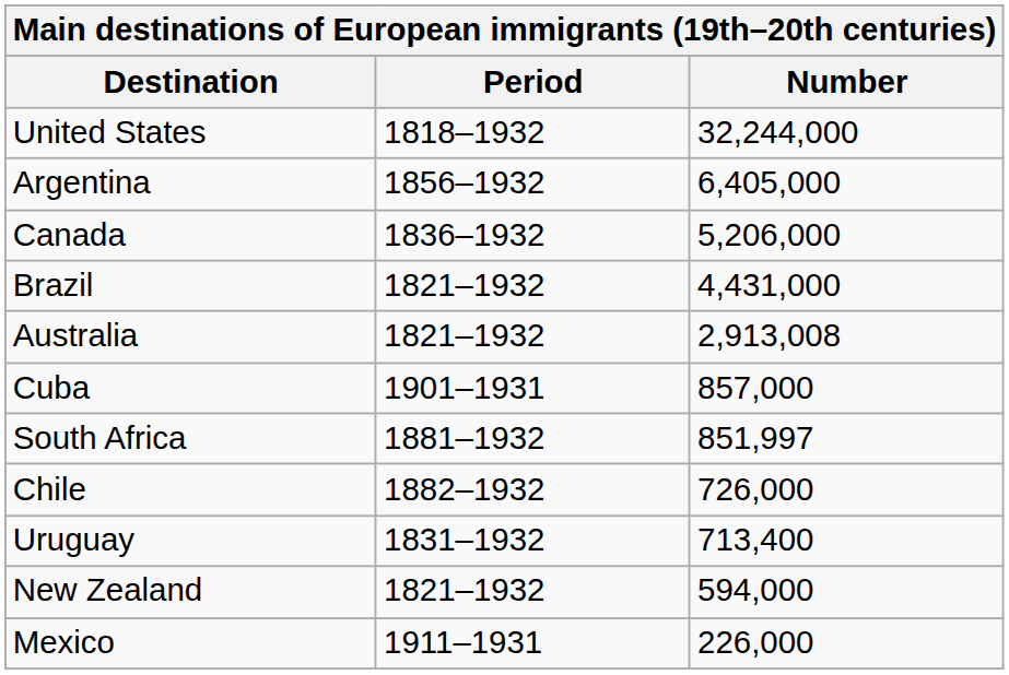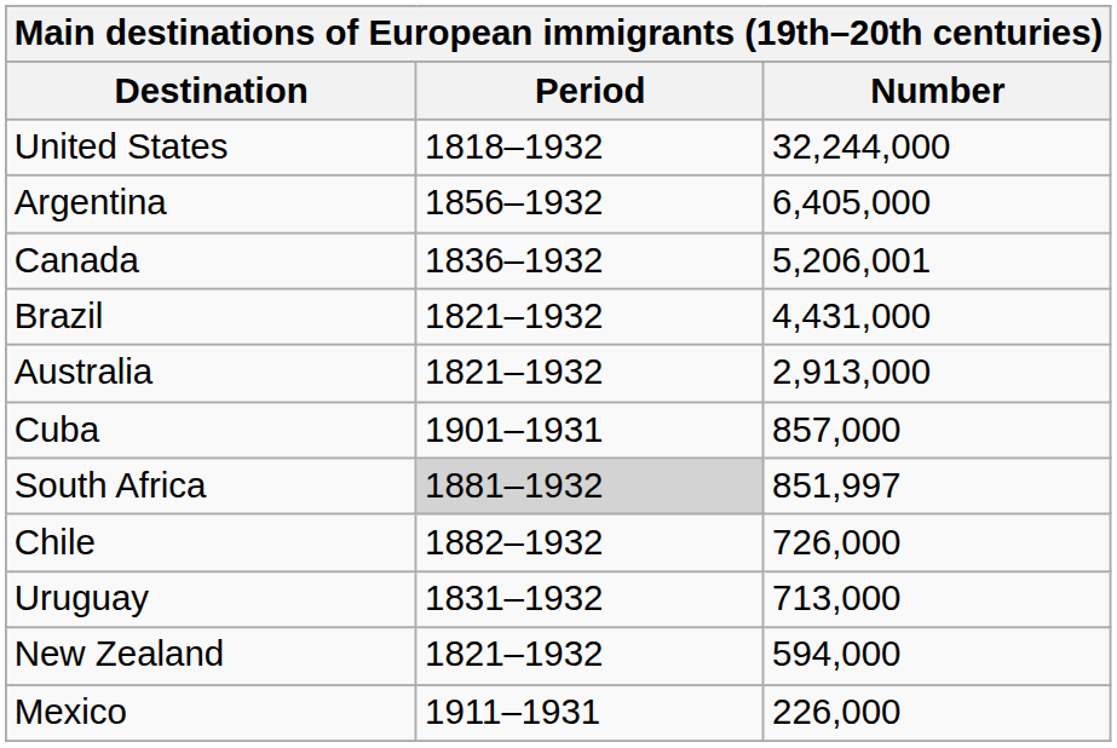Canada | Number: 5,206,000 -> 5,206,001
Australia | Number: 2,913,008 -> 2,913,000
South Africa | Period: no background -> lightgrey background
Uruguay | Number: 713,400 -> 713,000
